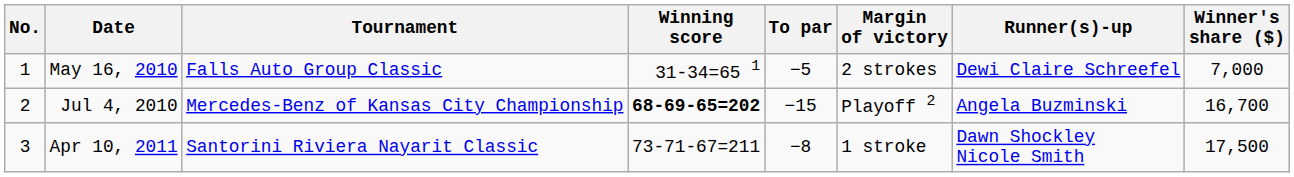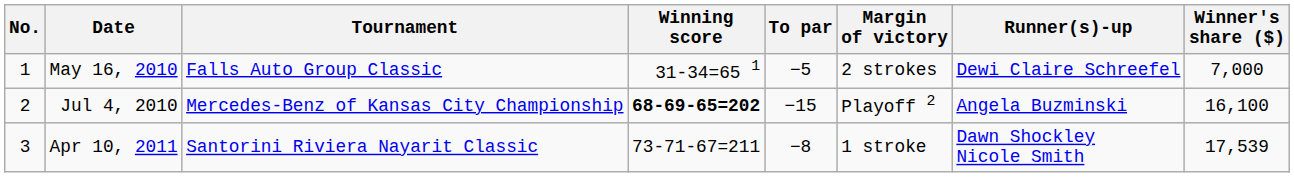Jul 4, 2010 | Winner's share ($): 16,700 -> 16,100
Apr 10, 2011 | Winner's share ($): 17,500 -> 17,539
